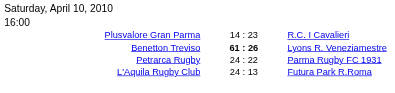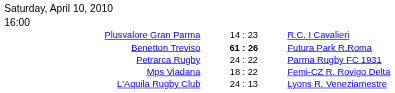Benetton Treviso | column 3: Lyons R. Veneziamestre -> Futura Park R.Roma
+ row: Mps Viadana | 18 : 22 | Femi-CZ R. Rovigo Delta
L'Aquila Rugby Club | column 3: Futura Park R.Roma -> Lyons R. Veneziamestre
